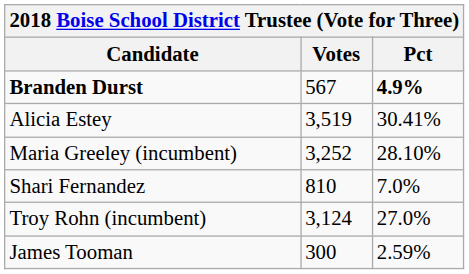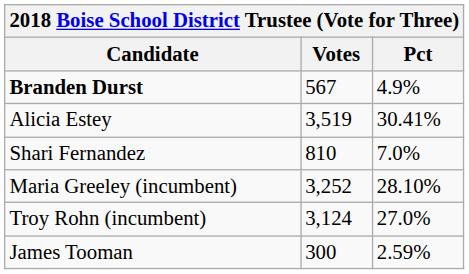Branden Durst | Pct: bold -> normal
rows swapped: Shari Fernandez <-> Maria Greeley (incumbent)
